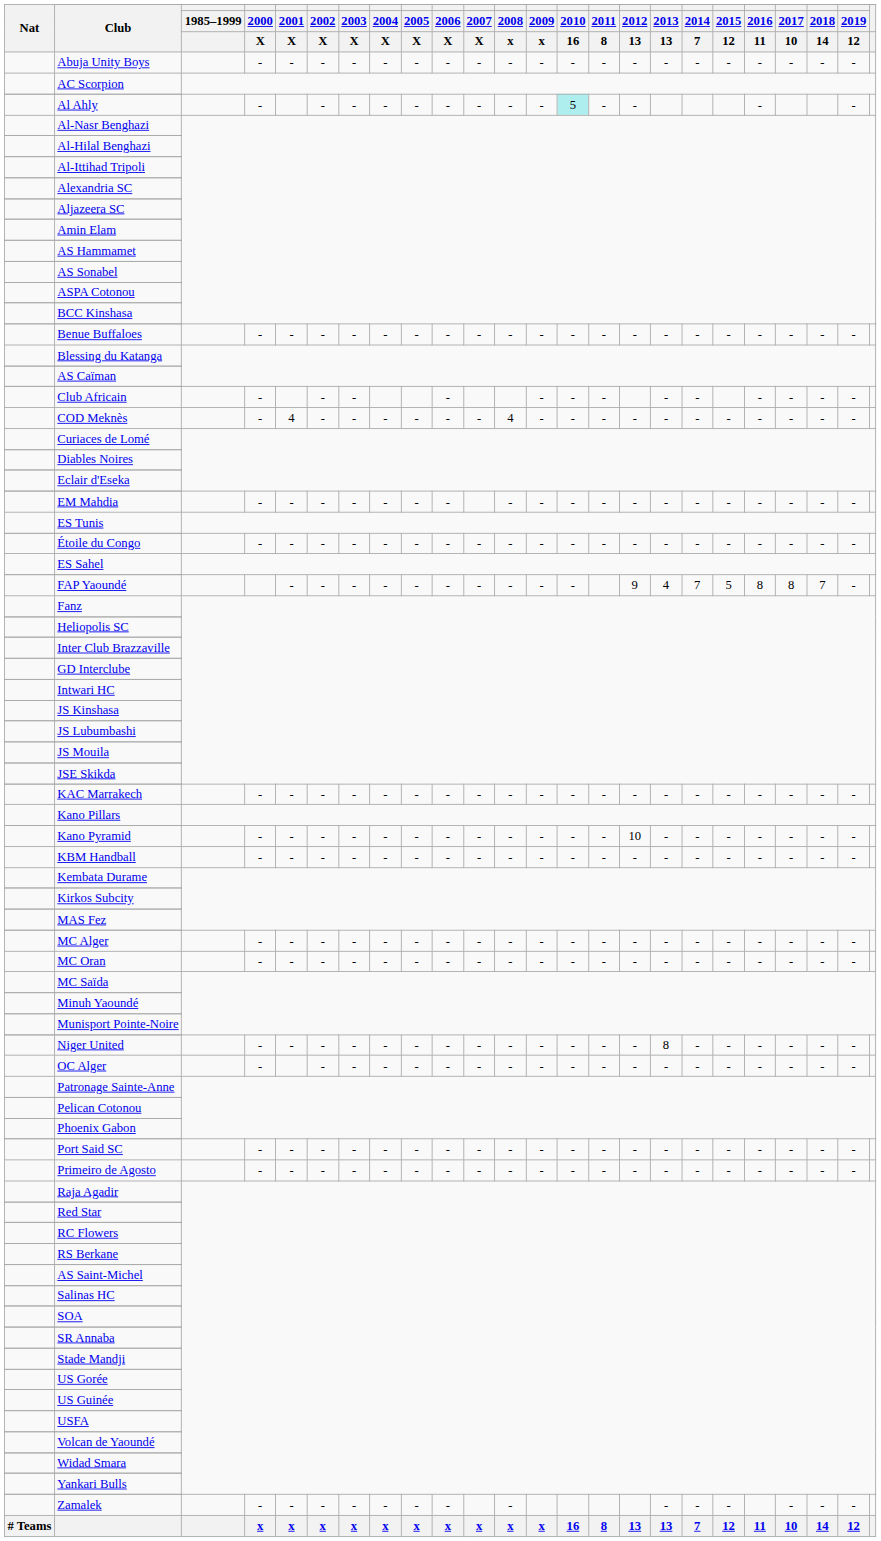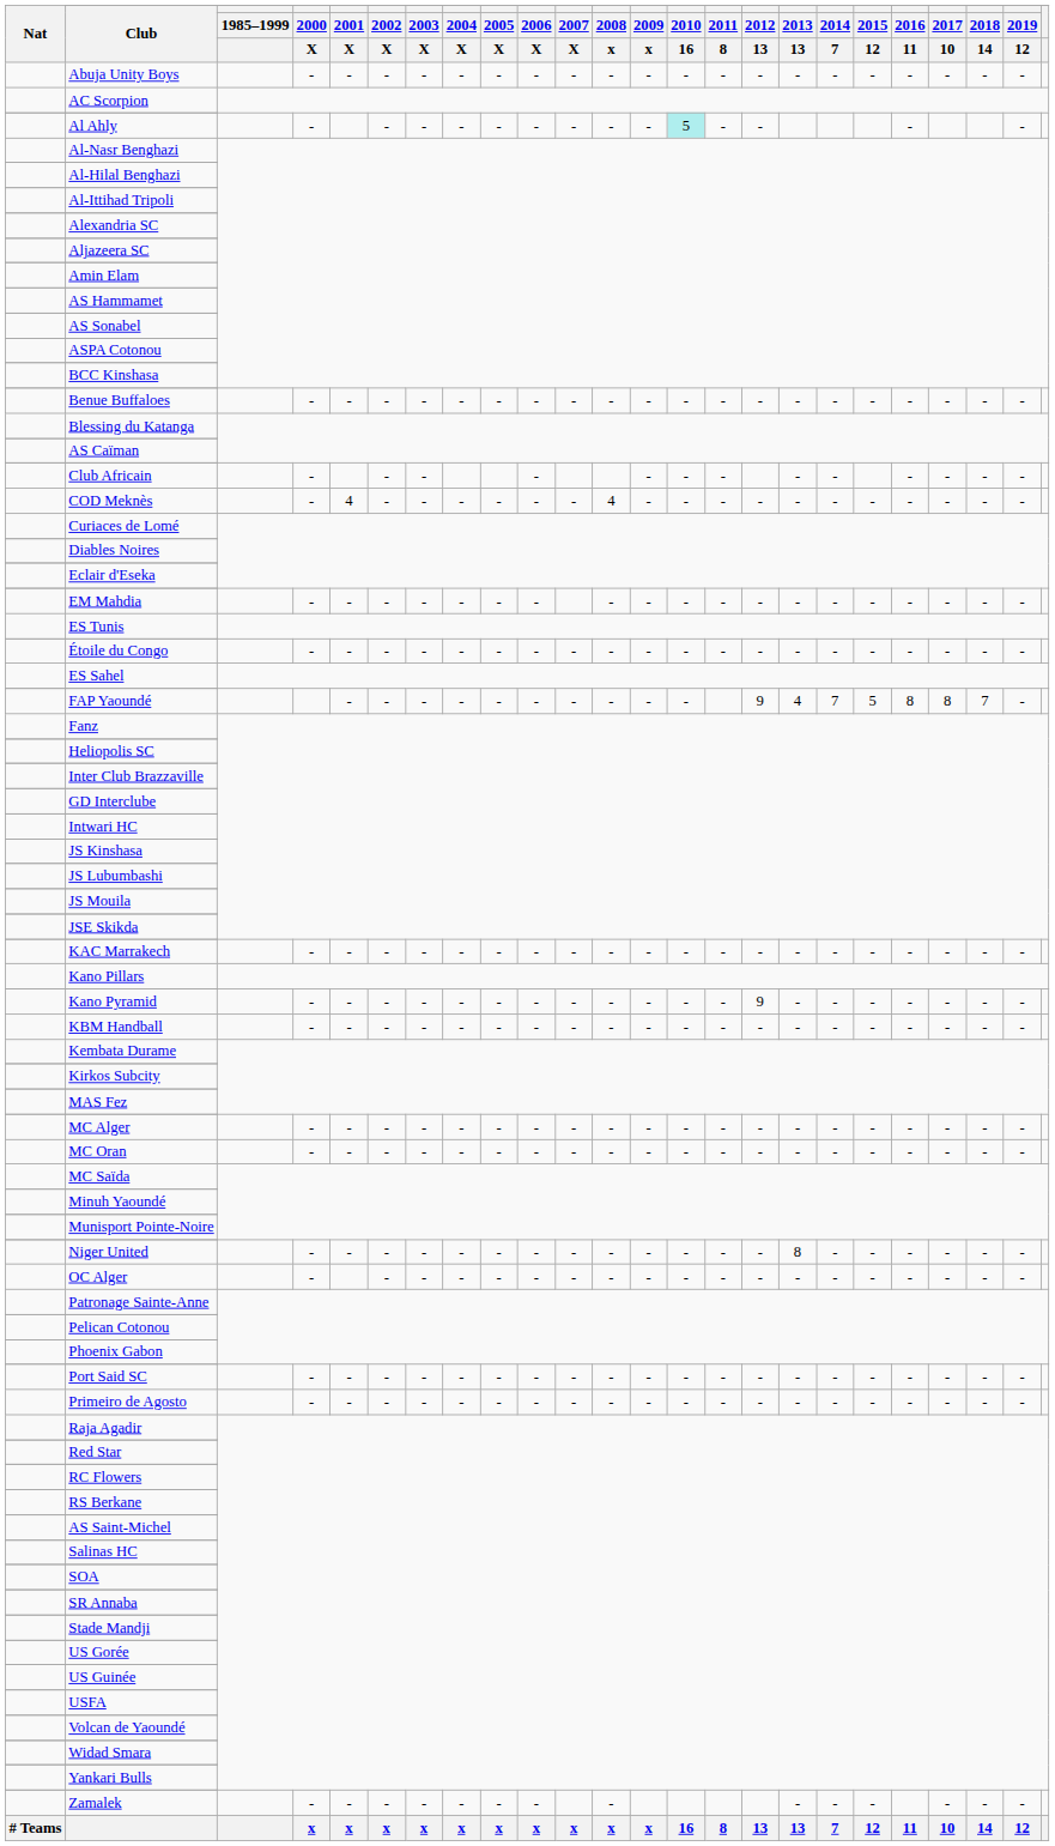Kano Pyramid | 2012 / 13: 10 -> 9
